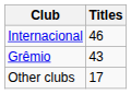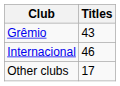rows swapped: Internacional <-> Grêmio
